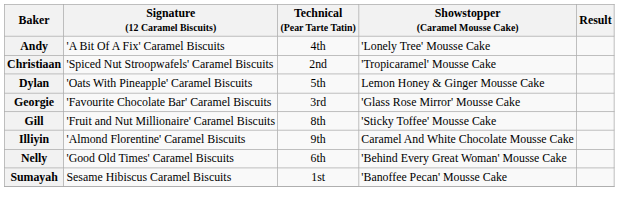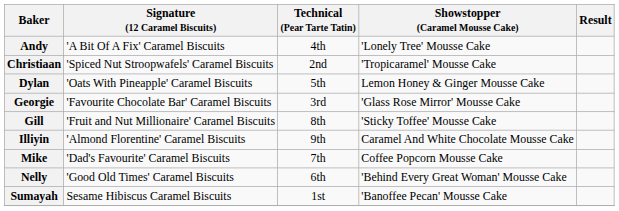+ row: Mike | 'Dad's Favourite' Caramel Biscuits | 7th | Coffee Popcorn Mousse Cake
